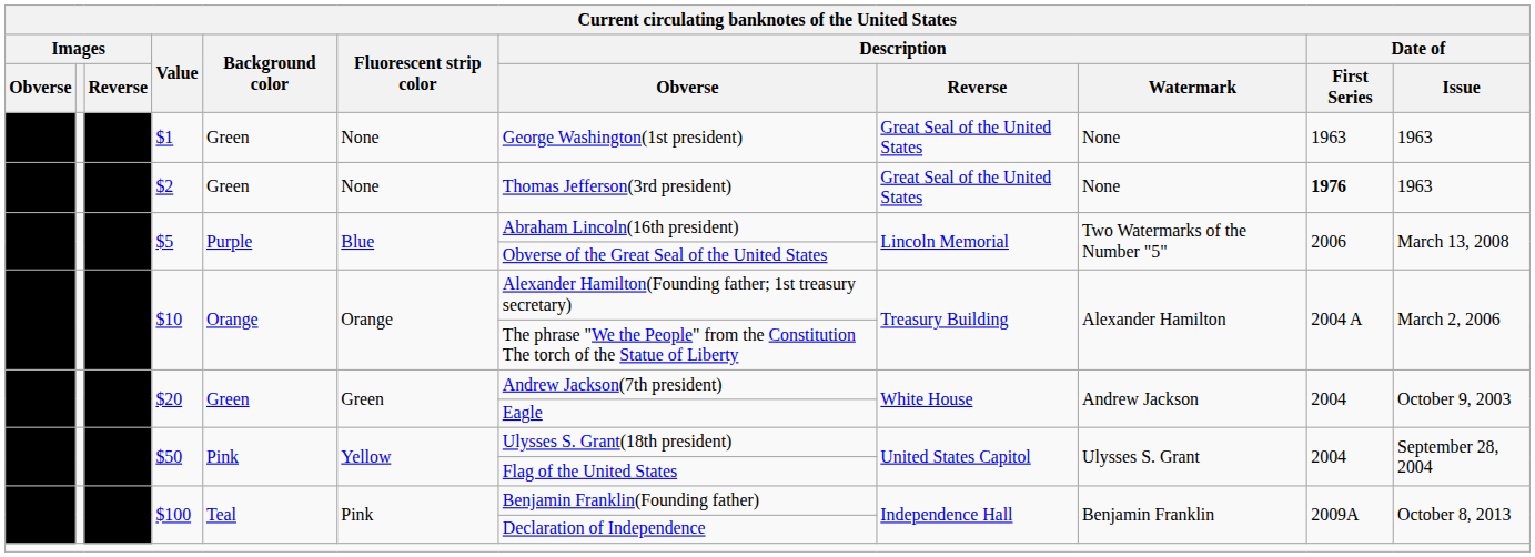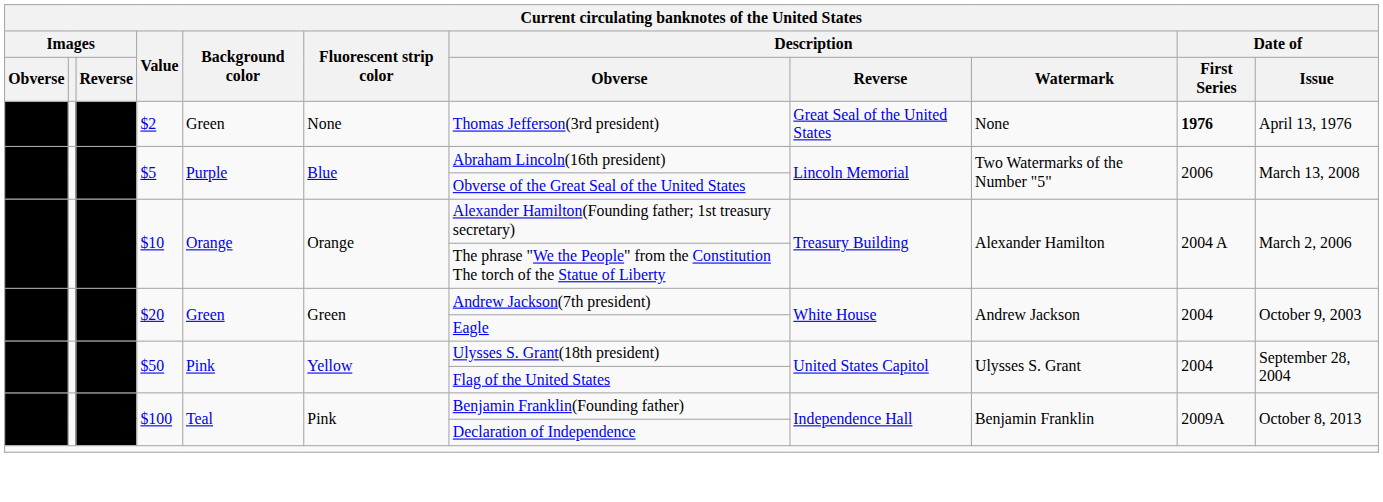- row: $1 | Green | None | George Washington(1st president) | Great Seal of the United States | None | 1963 | 1963
$2 | Date of / Issue: 1963 -> April 13, 1976
